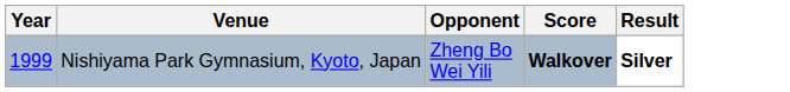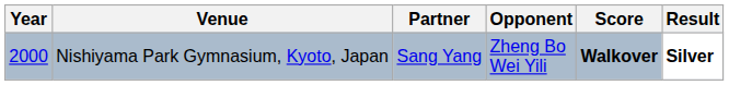+ column: Partner | Sang Yang
Nishiyama Park Gymnasium, Kyoto, Japan | Year: 1999 -> 2000
